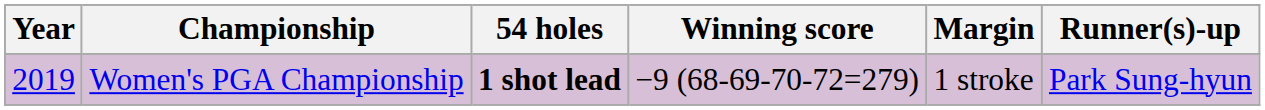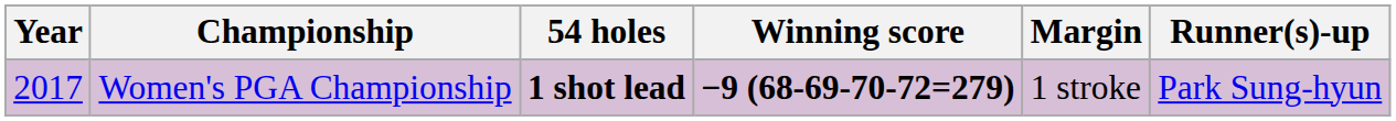Women's PGA Championship | Year: 2019 -> 2017
Women's PGA Championship | Winning score: normal -> bold
